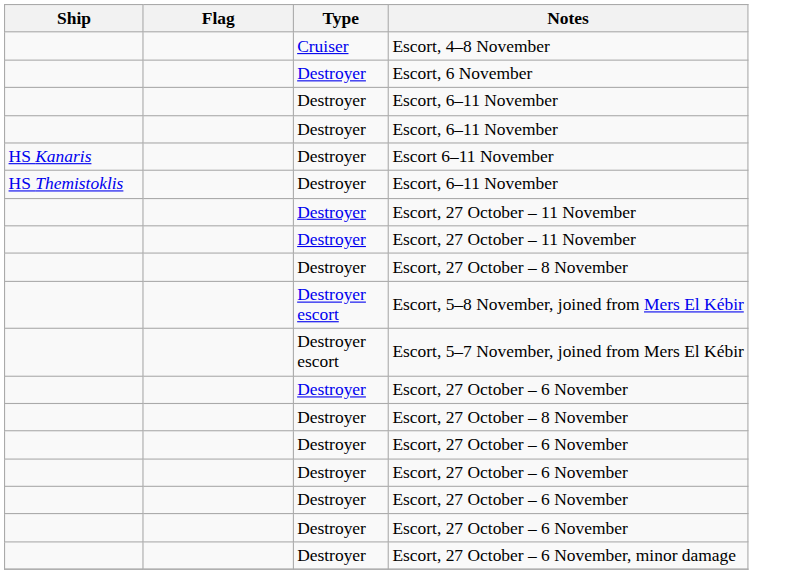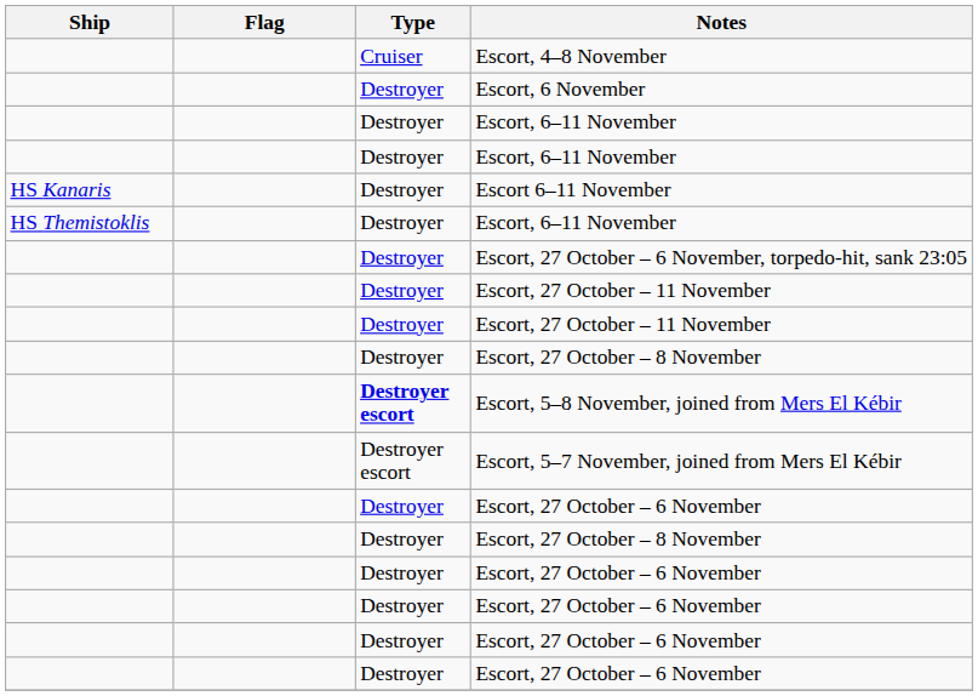+ row: Destroyer | Escort, 27 October – 6 November, torpedo-hit, sank 23:05
Escort, 5–8 November, joined from Mers El Kébir | Type: normal -> bold
- row: Destroyer | Escort, 27 October – 6 November, minor damage
